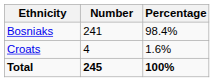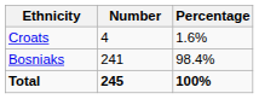rows swapped: Bosniaks <-> Croats
